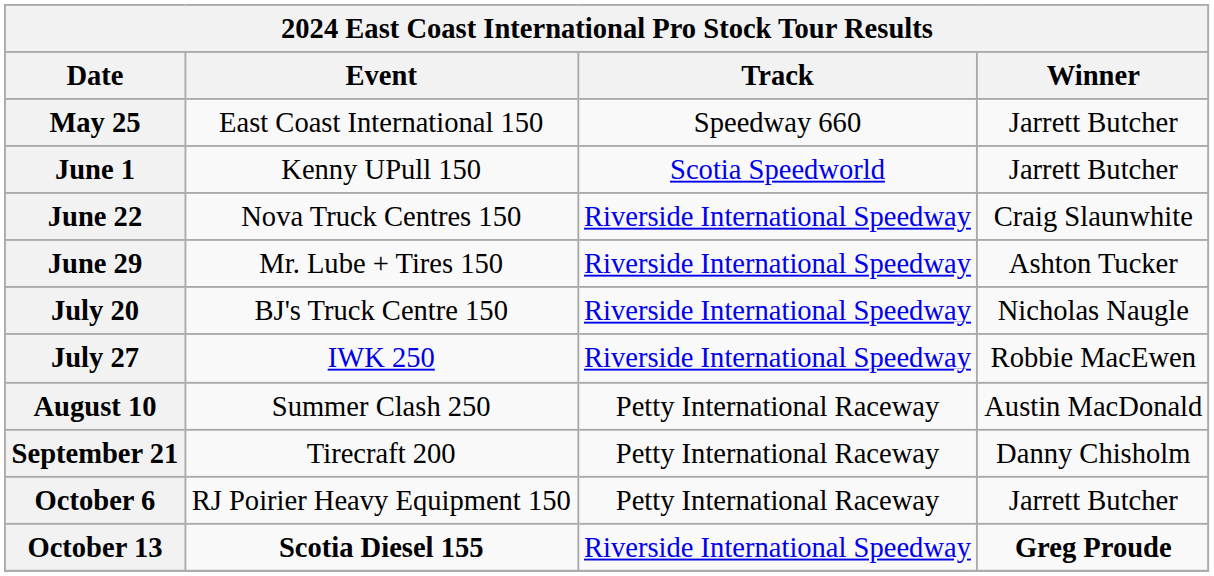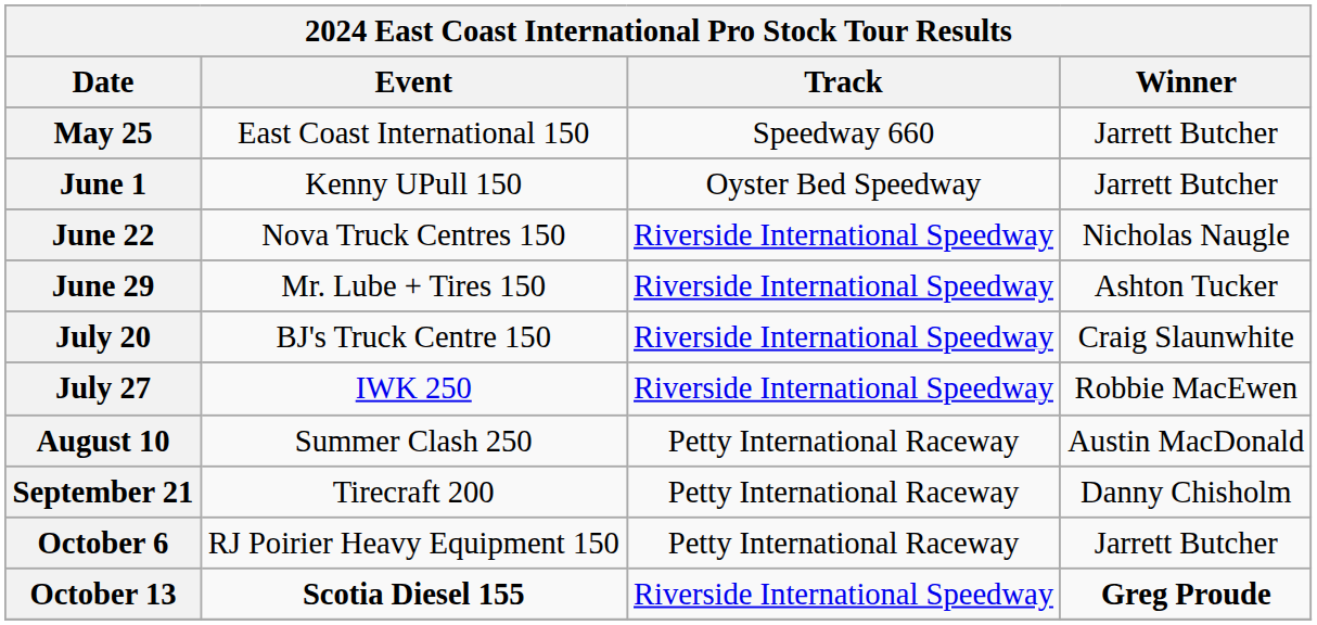June 1 | Track: Scotia Speedworld -> Oyster Bed Speedway
June 22 | Winner: Craig Slaunwhite -> Nicholas Naugle
July 20 | Winner: Nicholas Naugle -> Craig Slaunwhite
